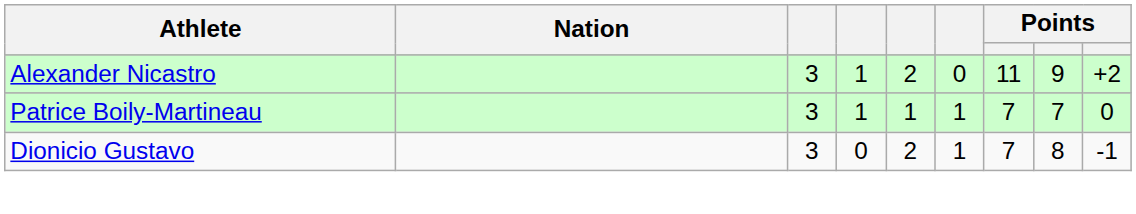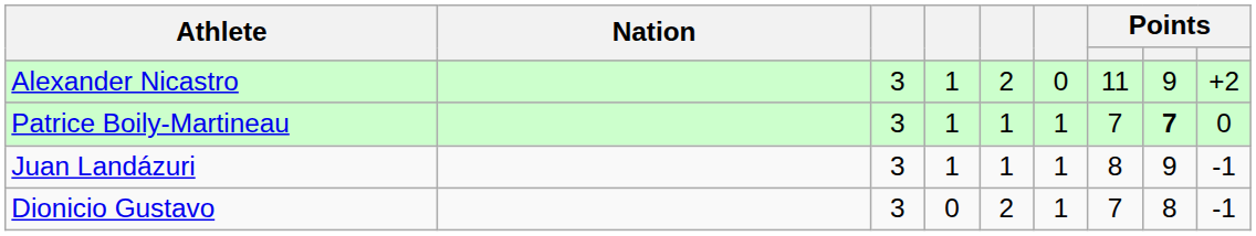Patrice Boily-Martineau | column 8: normal -> bold
+ row: Juan Landázuri | 3 | 1 | 1 | 1 | 8 | 9 | -1
